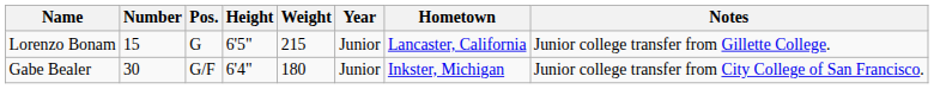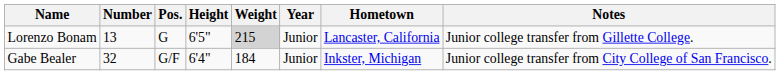Lorenzo Bonam | Number: 15 -> 13
Lorenzo Bonam | Weight: no background -> lightgrey background
Gabe Bealer | Number: 30 -> 32
Gabe Bealer | Weight: 180 -> 184
